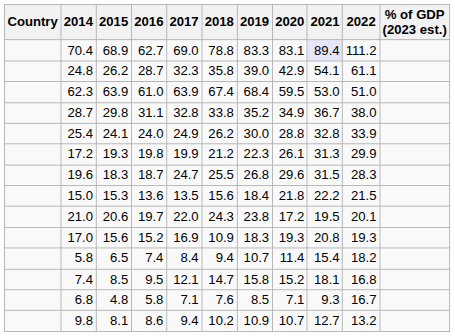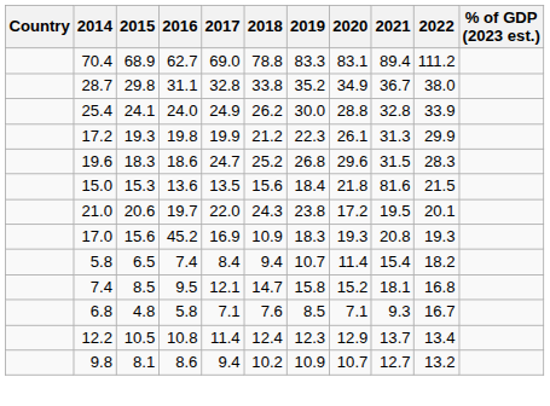70.4 | 2021: lavender background -> no background
- row: 24.8 | 26.2 | 28.7 | 32.3 | 35.8 | 39.0 | 42.9 | 54.1 | 61.1
- row: 62.3 | 63.9 | 61.0 | 63.9 | 67.4 | 68.4 | 59.5 | 53.0 | 51.0
19.6 | 2016: 18.7 -> 18.6
19.6 | 2018: 25.5 -> 25.2
15.0 | 2021: 22.2 -> 81.6
17.0 | 2016: 15.2 -> 45.2
+ row: 12.2 | 10.5 | 10.8 | 11.4 | 12.4 | 12.3 | 12.9 | 13.7 | 13.4
